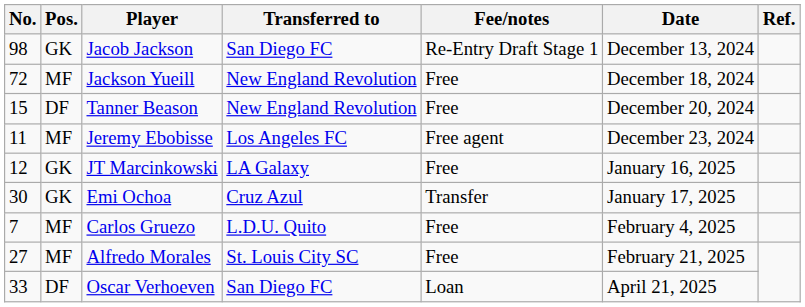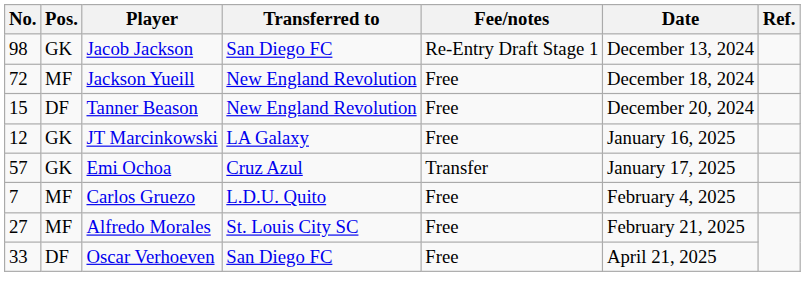- row: 11 | MF | Jeremy Ebobisse | Los Angeles FC | Free agent | December 23, 2024
Emi Ochoa | No.: 30 -> 57
Oscar Verhoeven | Fee/notes: Loan -> Free
